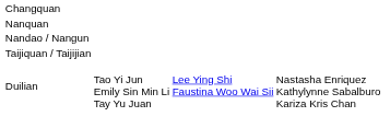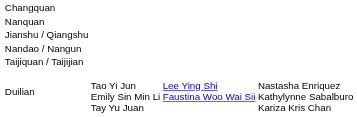+ row: Jianshu / Qiangshu
